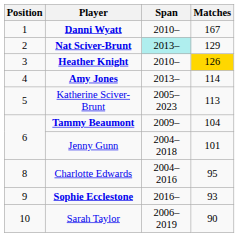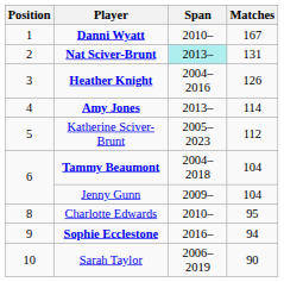Nat Sciver-Brunt | Matches: 129 -> 131
Heather Knight | Span: 2010– -> 2004–2016
Heather Knight | Matches: gold background -> no background
Katherine Sciver-Brunt | Matches: 113 -> 112
Tammy Beaumont | Span: 2009– -> 2004–2018
Jenny Gunn | Span: 2004–2018 -> 2009–
Jenny Gunn | Matches: 101 -> 104
Charlotte Edwards | Span: 2004–2016 -> 2010–
Sophie Ecclestone | Matches: 93 -> 94
